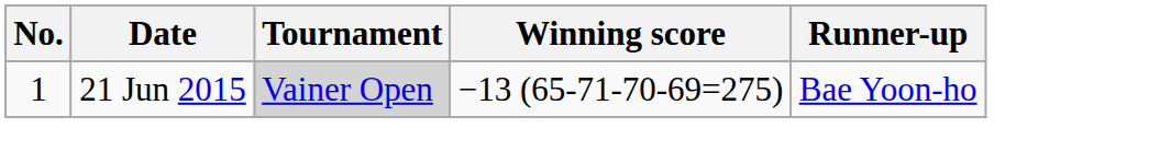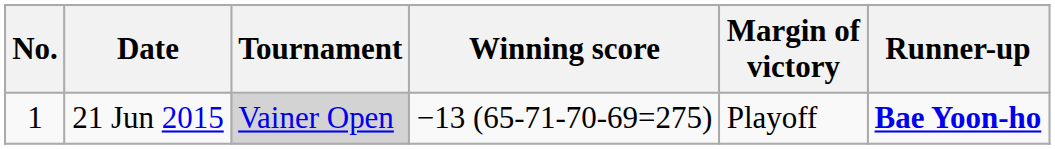+ column: Margin of victory | Playoff
21 Jun 2015 | Runner-up: normal -> bold
